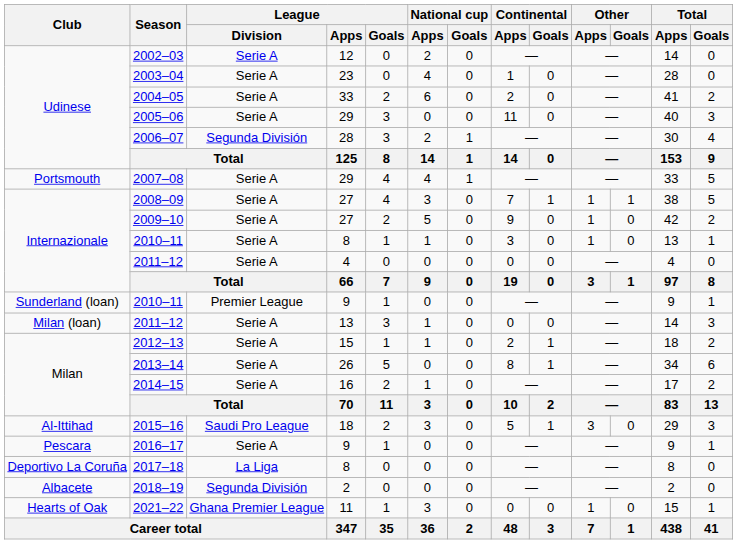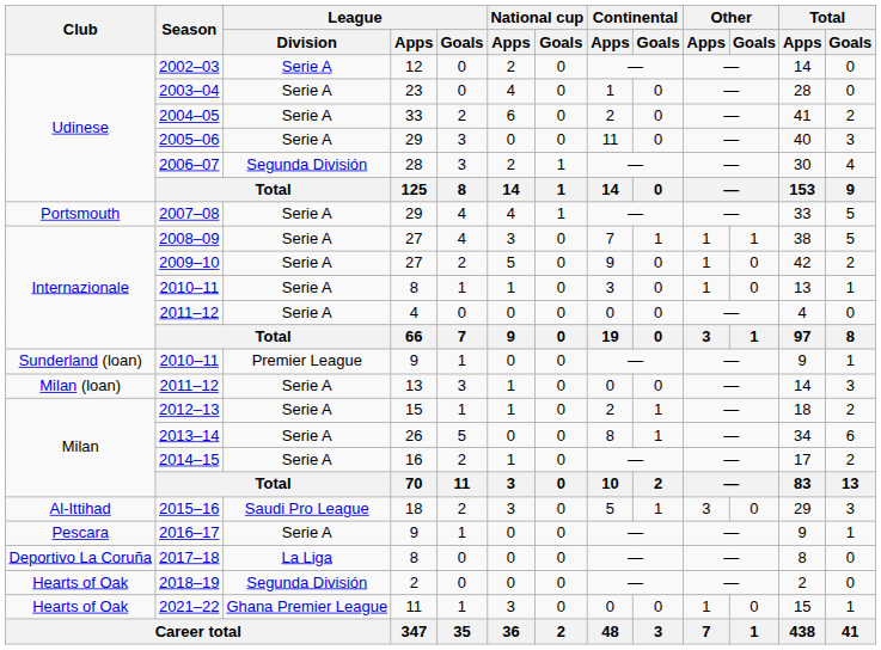2018–19 | Club: Albacete -> Hearts of Oak
